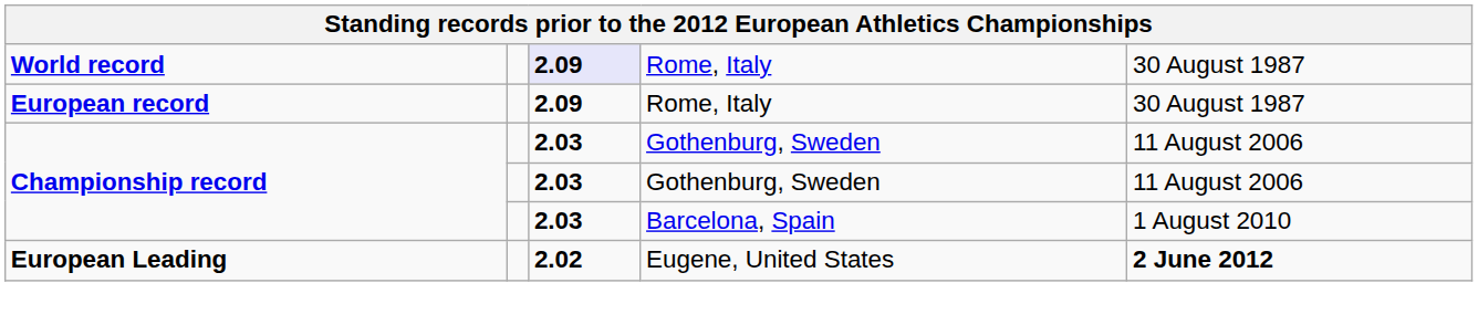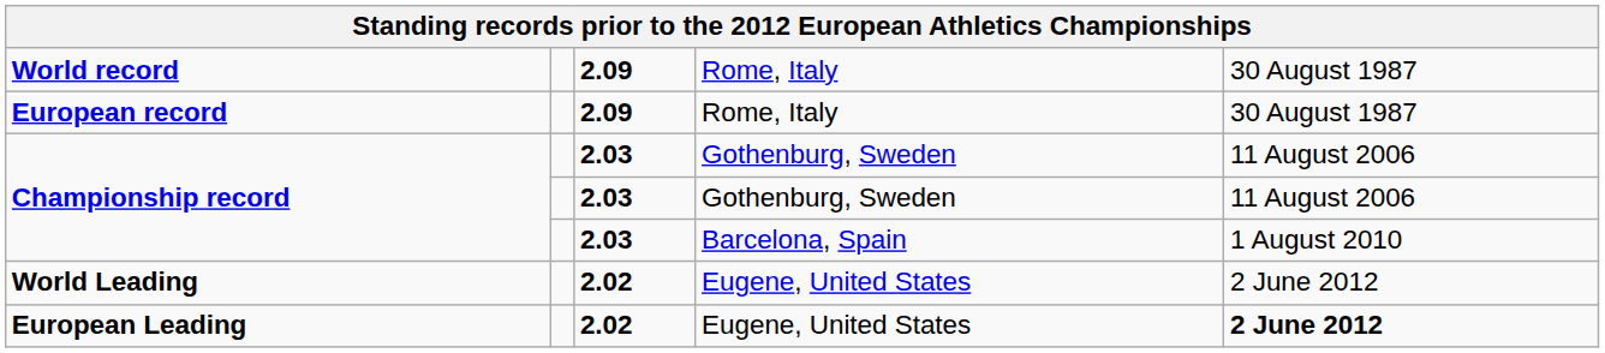World record | column 3: lavender background -> no background
+ row: World Leading | 2.02 | Eugene, United States | 2 June 2012
